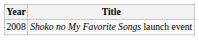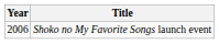Shoko no My Favorite Songs launch event | Year: 2008 -> 2006
